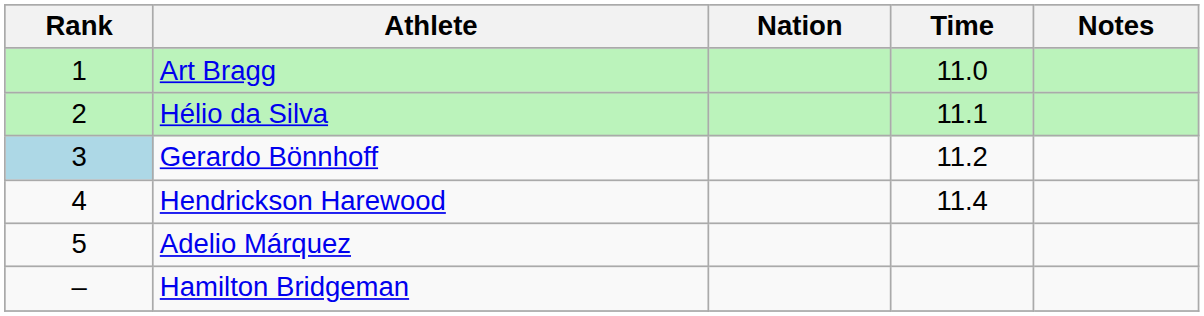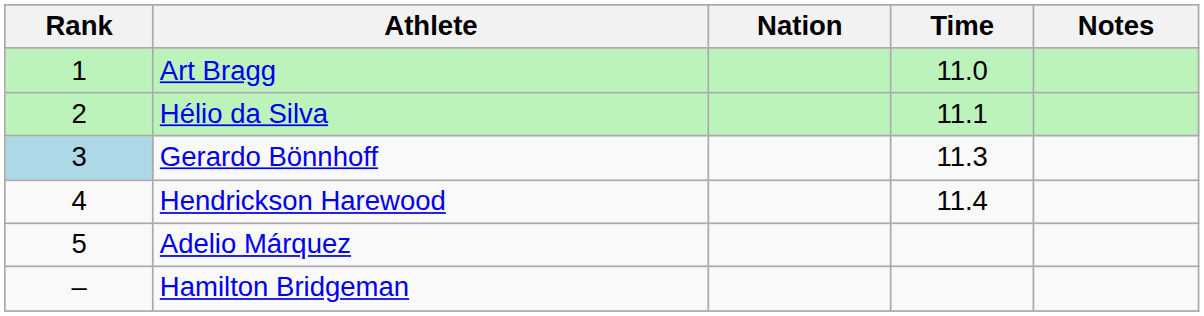Gerardo Bönnhoff | Time: 11.2 -> 11.3
